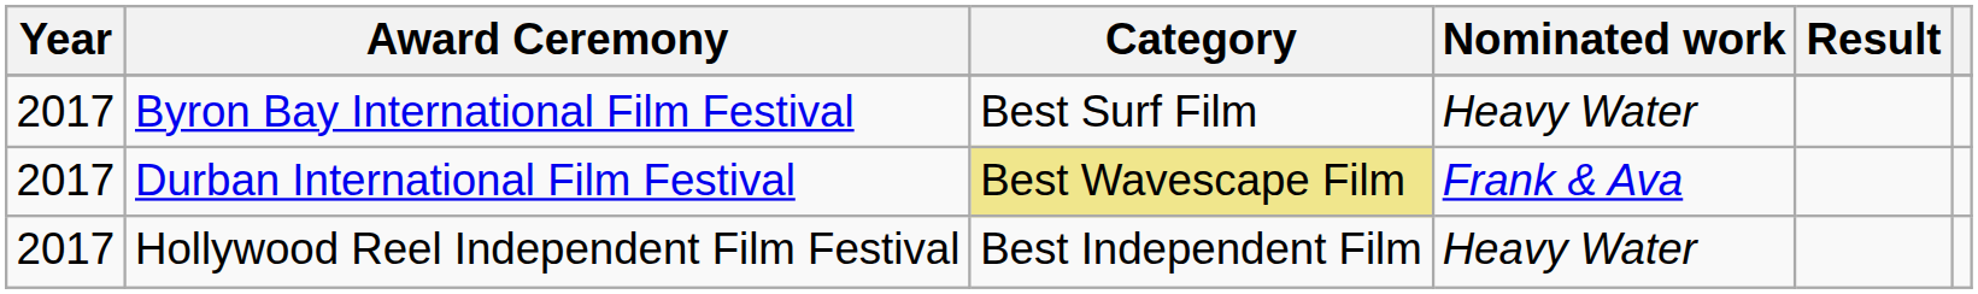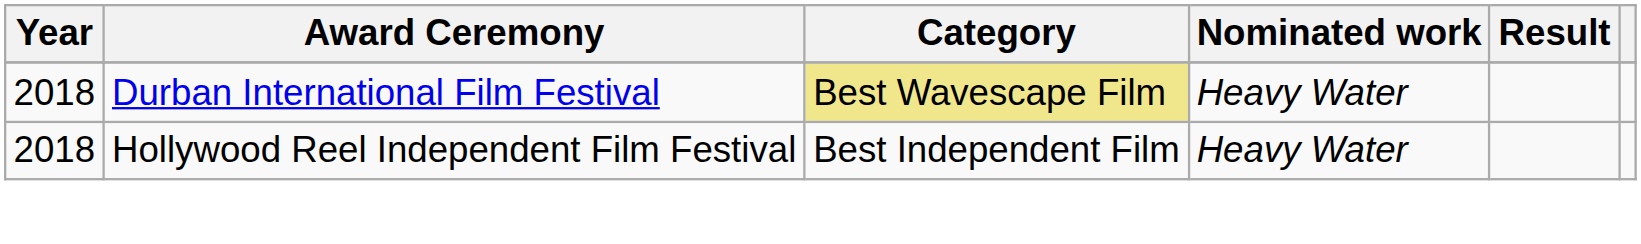- row: 2017 | Byron Bay International Film Festival | Best Surf Film | Heavy Water
Durban International Film Festival | Year: 2017 -> 2018
Durban International Film Festival | Nominated work: Frank & Ava -> Heavy Water
Hollywood Reel Independent Film Festival | Year: 2017 -> 2018
